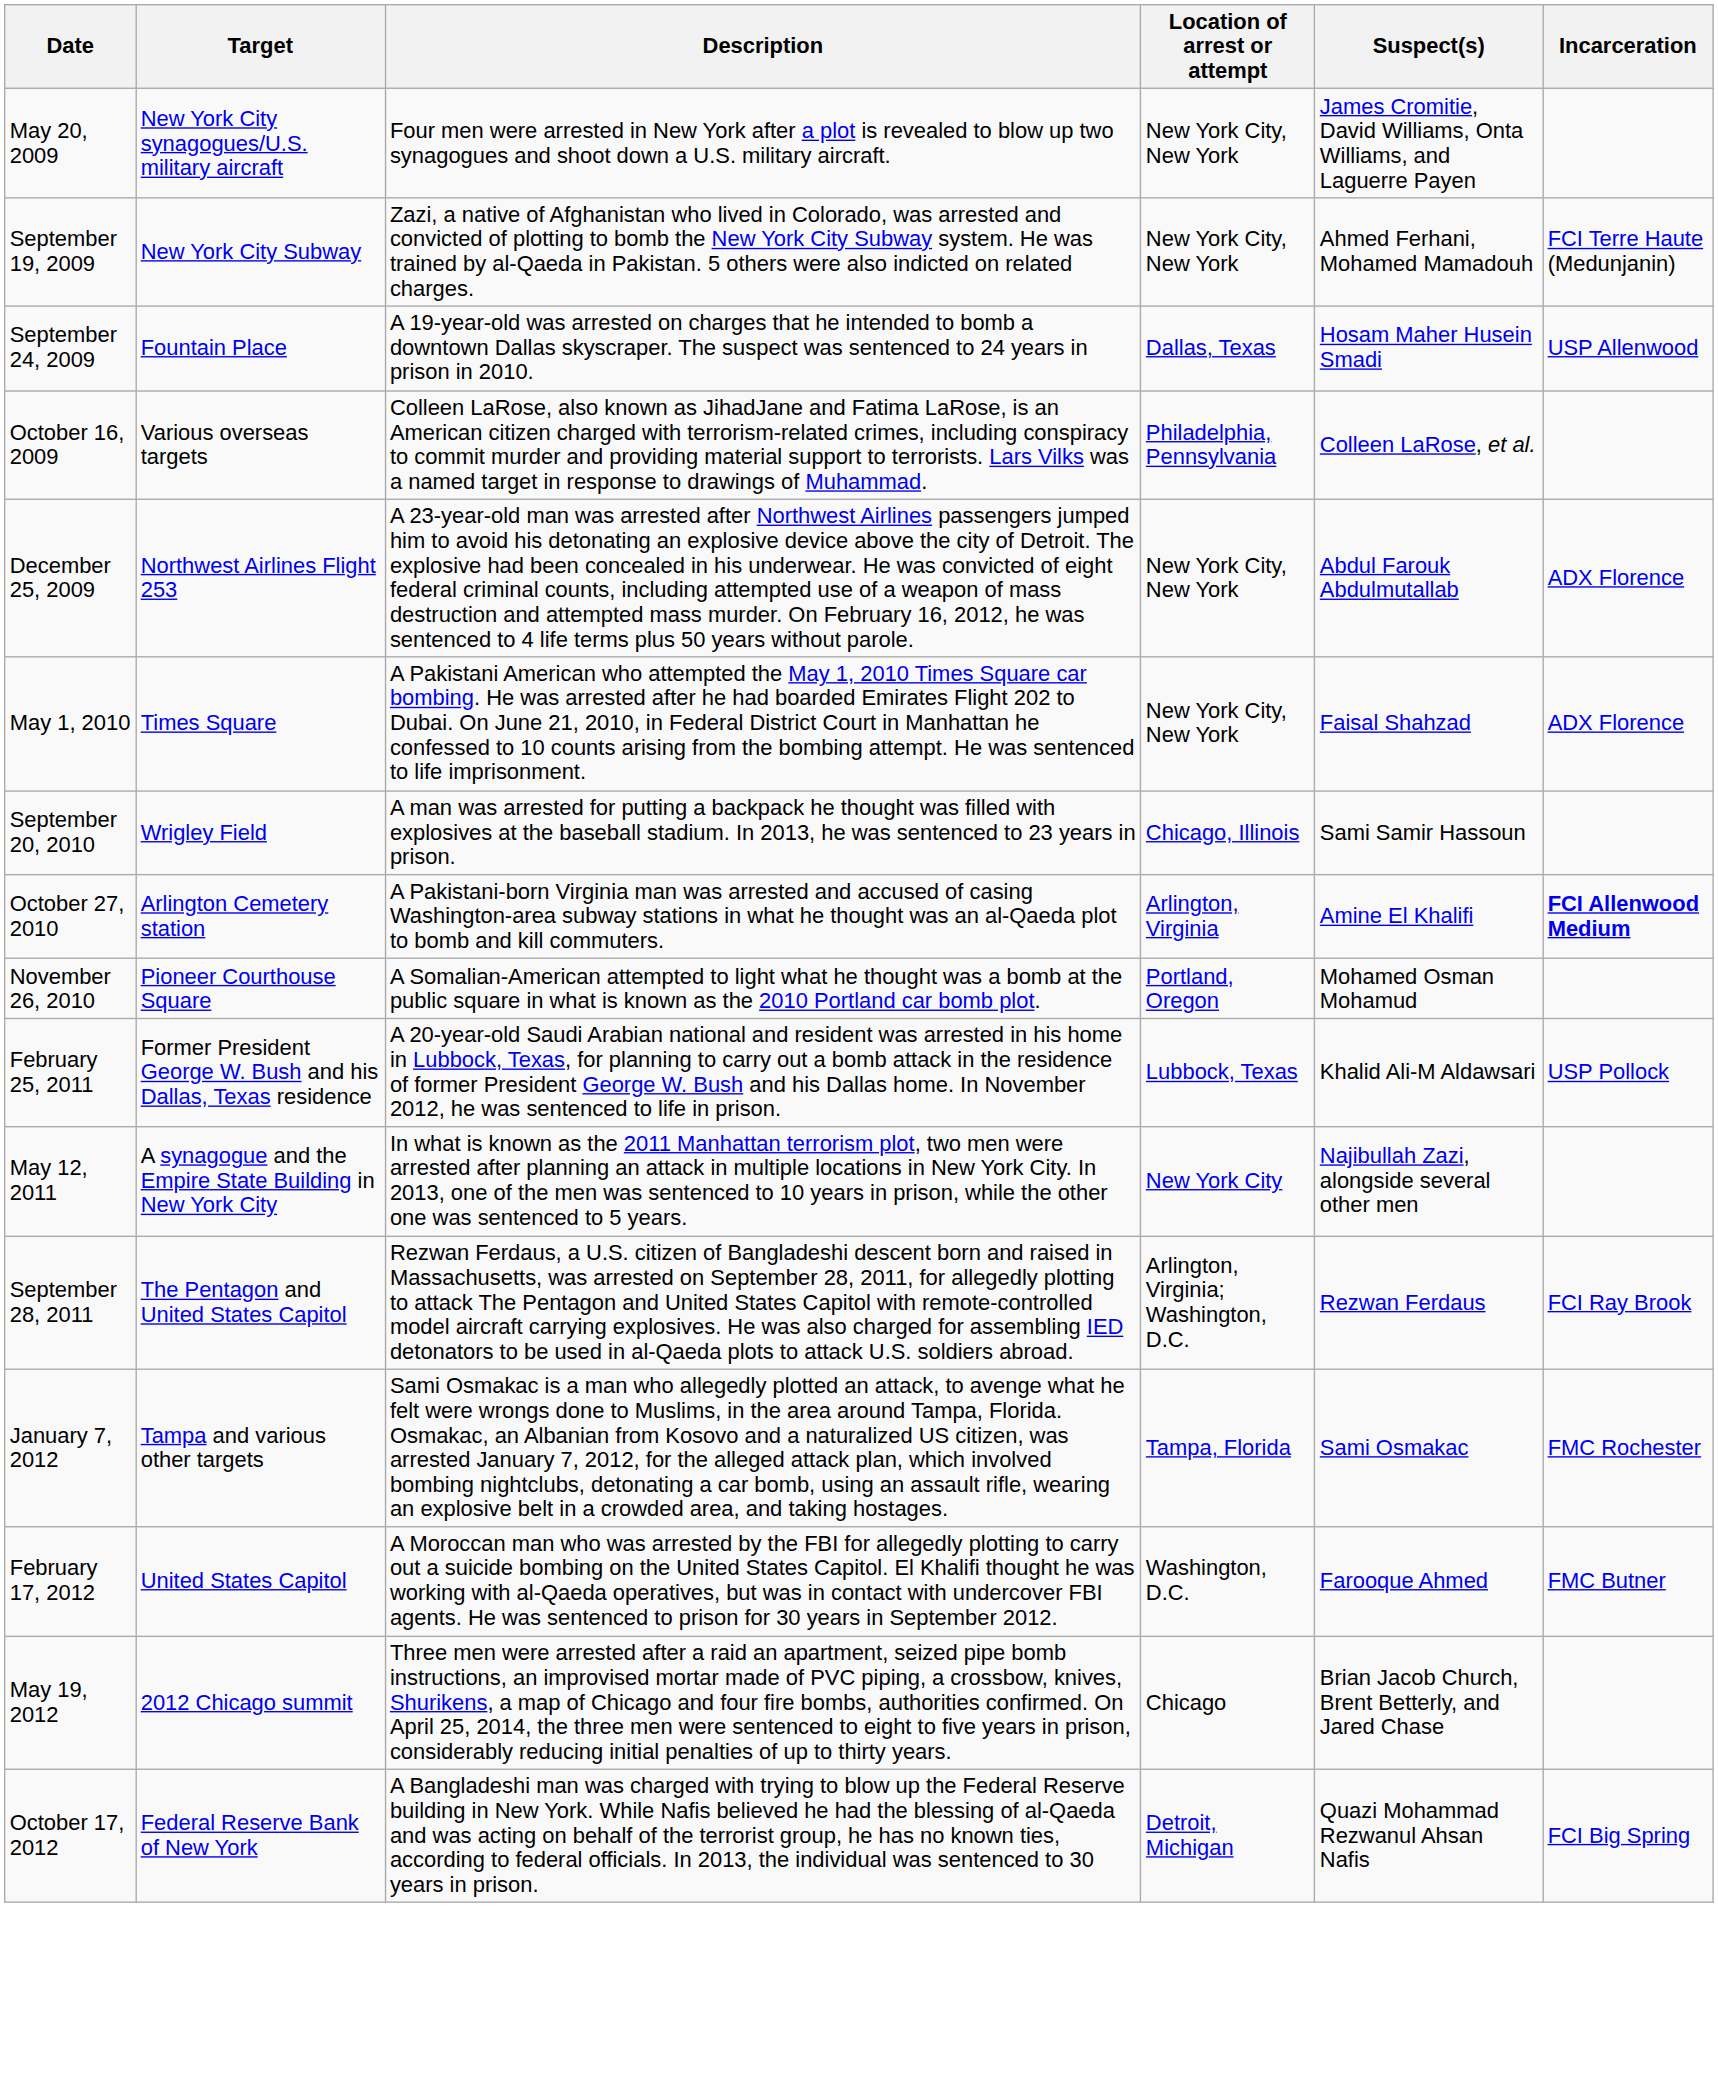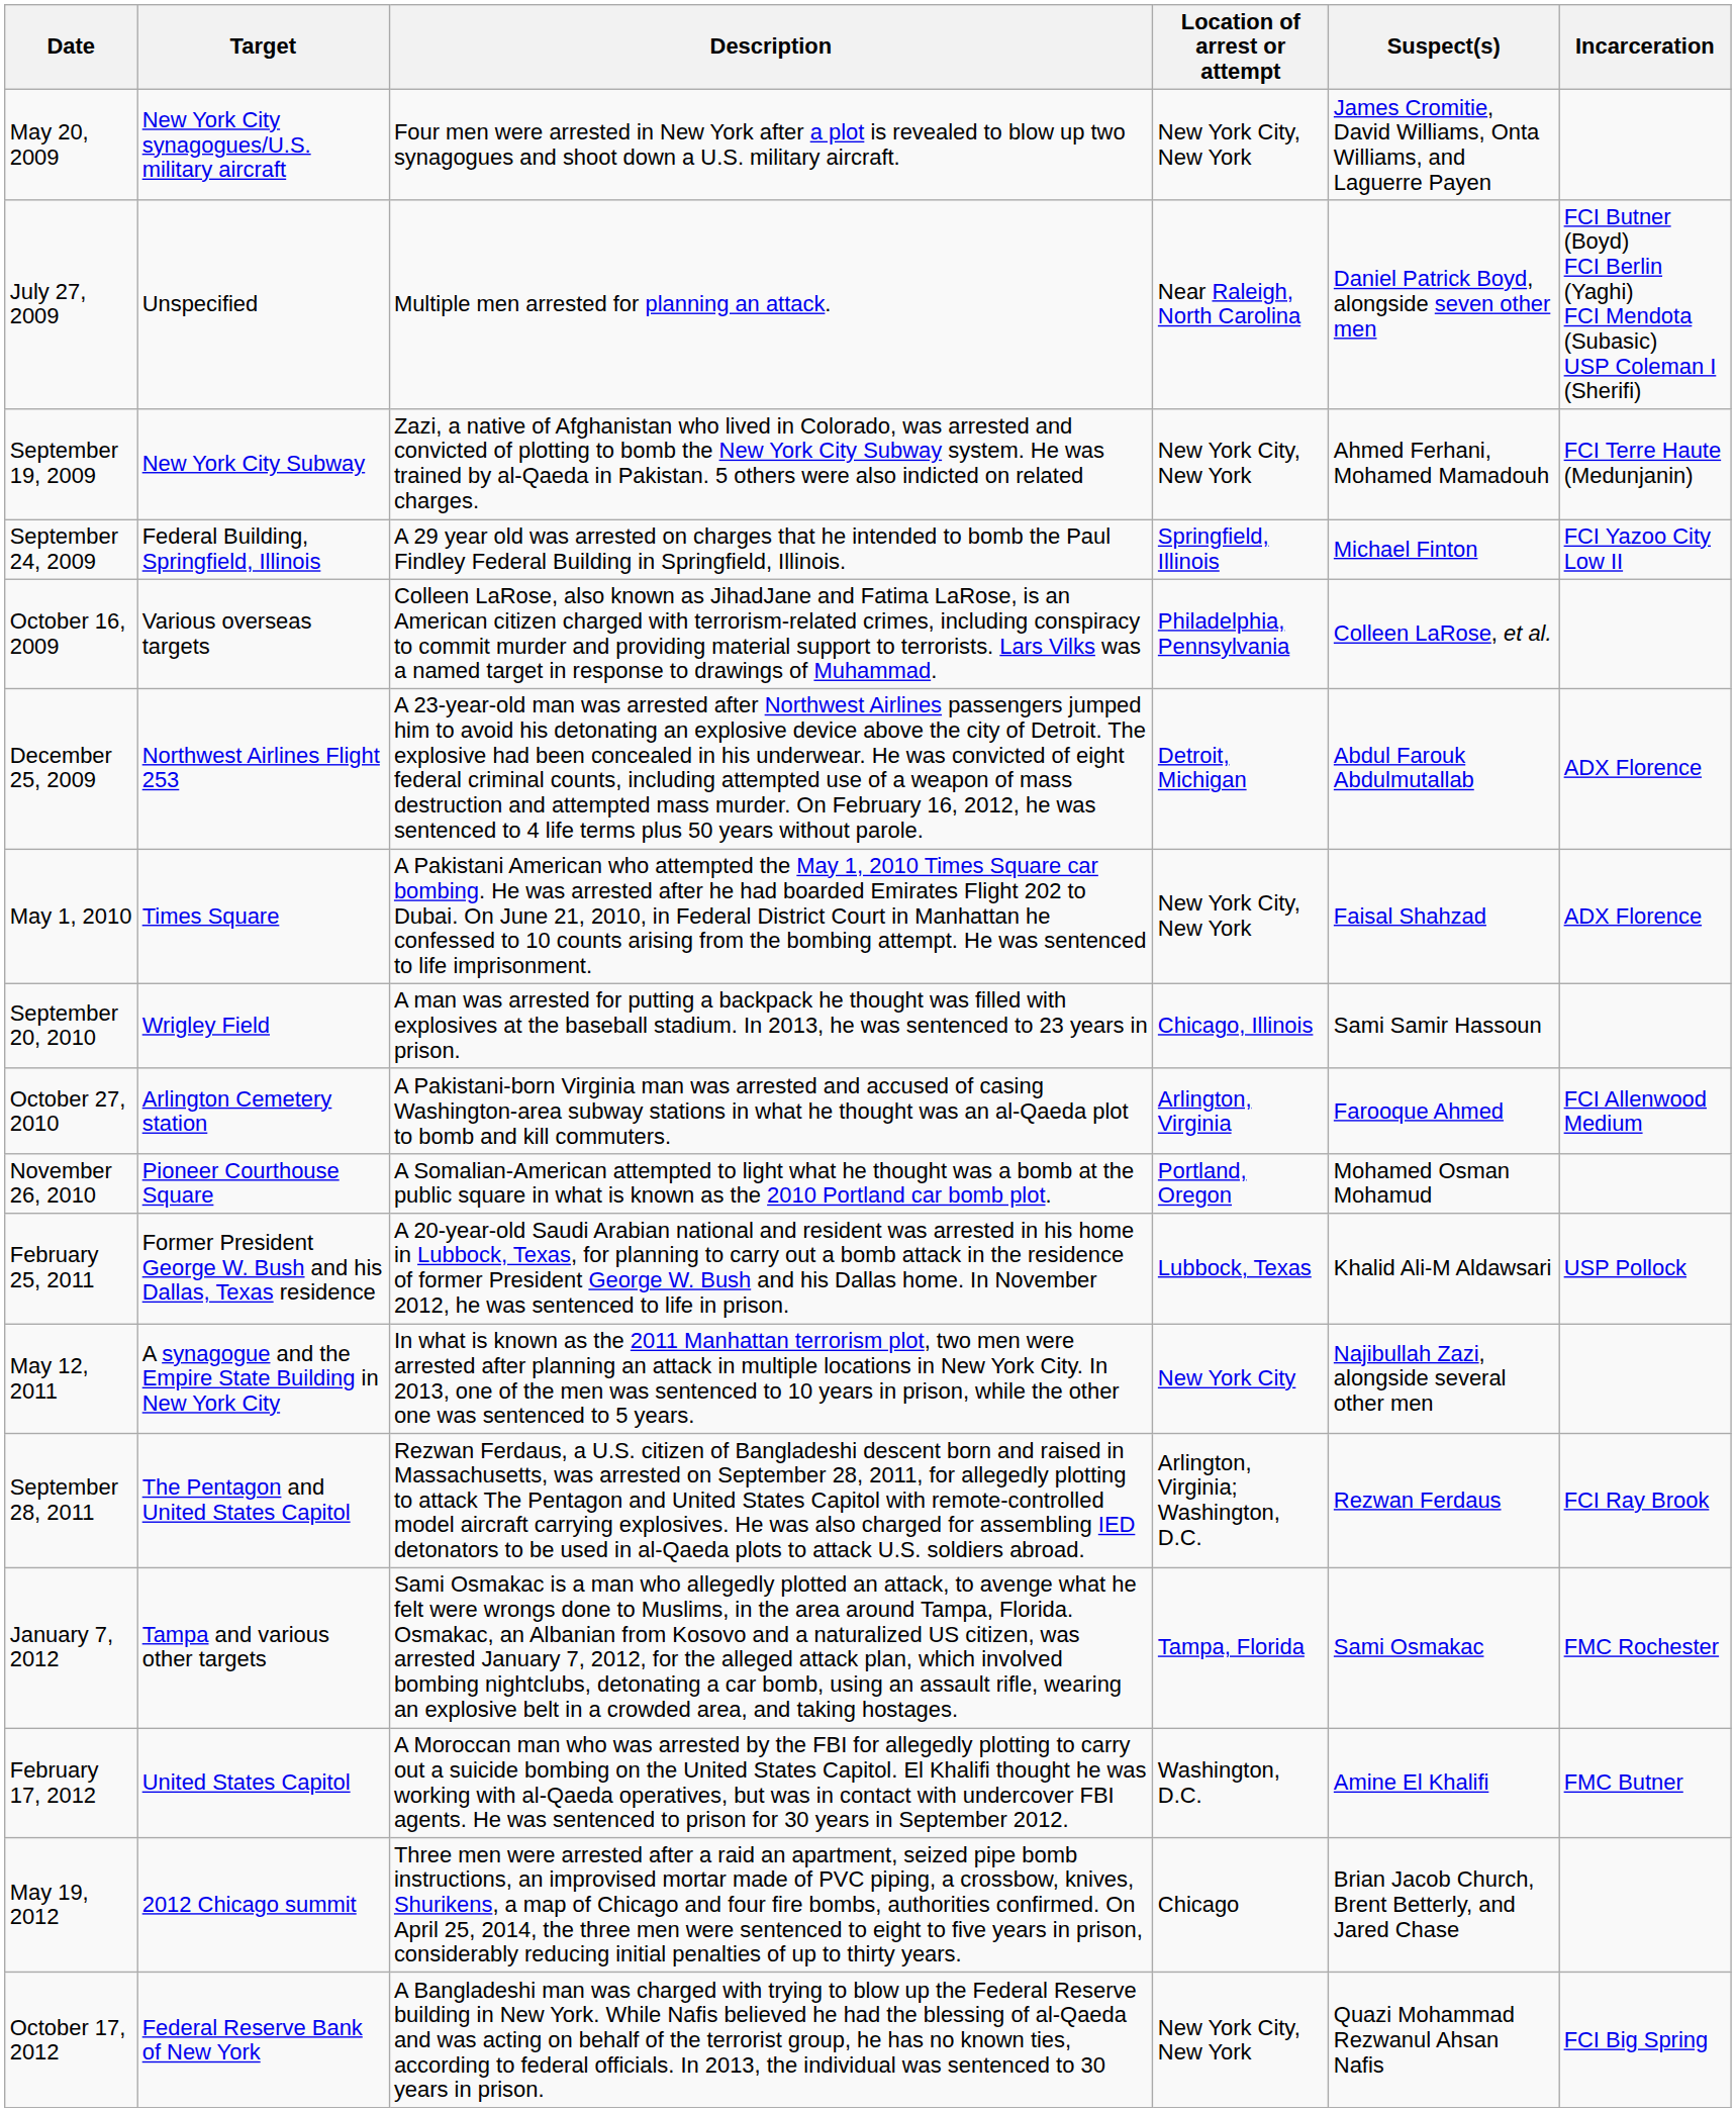+ row: July 27, 2009 | Unspecified | Multiple men arrested for planning an attack. | Near Raleigh, North Carolina | Daniel Patrick Boyd, alongside seven other men | FCI Butner (Boyd) FCI Berlin (Yaghi) FCI Mendota (Subasic) USP Coleman I (Sherifi)
+ row: September 24, 2009 | Federal Building, Springfield, Illinois | A 29 year old was arrested on charges that he intended to bomb the Paul Findley Federal Building in Springfield, Illinois. | Springfield, Illinois | Michael Finton | FCI Yazoo City Low II
- row: September 24, 2009 | Fountain Place | A 19-year-old was arrested on charges that he intended to bomb a downtown Dallas skyscraper. The suspect was sentenced to 24 years in prison in 2010. | Dallas, Texas | Hosam Maher Husein Smadi | USP Allenwood
Northwest Airlines Flight 253 | Location of arrest or attempt: New York City, New York -> Detroit, Michigan
Arlington Cemetery station | Suspect(s): Amine El Khalifi -> Farooque Ahmed
Arlington Cemetery station | Incarceration: bold -> normal
United States Capitol | Suspect(s): Farooque Ahmed -> Amine El Khalifi
Federal Reserve Bank of New York | Location of arrest or attempt: Detroit, Michigan -> New York City, New York
